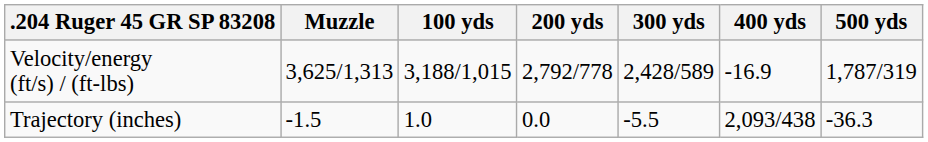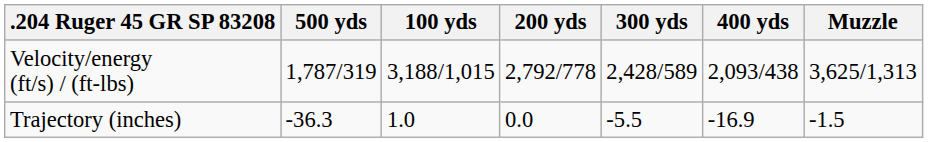columns swapped: Muzzle <-> 500 yds
Velocity/energy (ft/s) / (ft-lbs) | 400 yds: -16.9 -> 2,093/438
Trajectory (inches) | 400 yds: 2,093/438 -> -16.9
